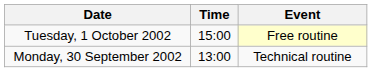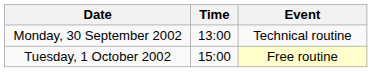rows swapped: Monday, 30 September 2002 <-> Tuesday, 1 October 2002
